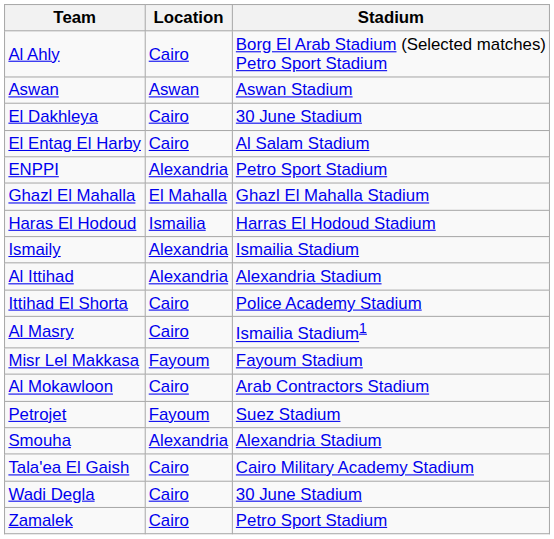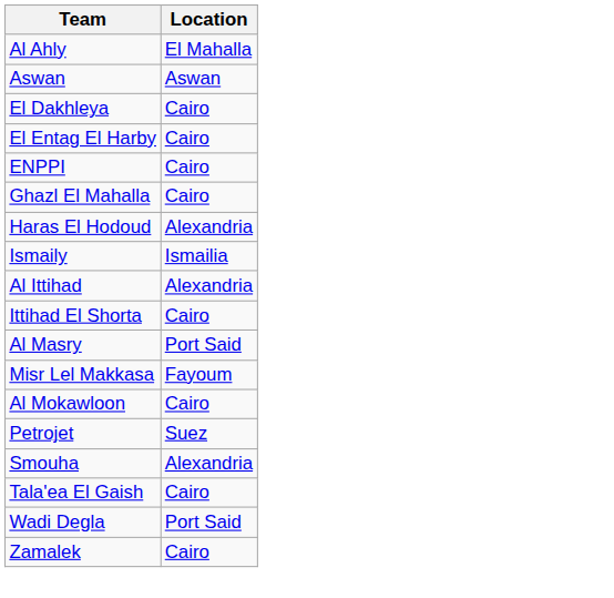- column: Stadium | Borg El Arab Stadium (Selected matches) Petro Sport Stadium | Aswan Stadium | 30 June Stadium | Al Salam Stadium | Petro Sport Stadium | Ghazl El Mahalla Stadium | Harras El Hodoud Stadium | Ismailia Stadium | Alexandria Stadium | Police Academy Stadium | Ismailia Stadium1 | Fayoum Stadium | Arab Contractors Stadium | Suez Stadium | Alexandria Stadium | Cairo Military Academy Stadium | 30 June Stadium | Petro Sport Stadium
Al Ahly | Location: Cairo -> El Mahalla
ENPPI | Location: Alexandria -> Cairo
Ghazl El Mahalla | Location: El Mahalla -> Cairo
Haras El Hodoud | Location: Ismailia -> Alexandria
Ismaily | Location: Alexandria -> Ismailia
Al Masry | Location: Cairo -> Port Said
Petrojet | Location: Fayoum -> Suez
Wadi Degla | Location: Cairo -> Port Said
